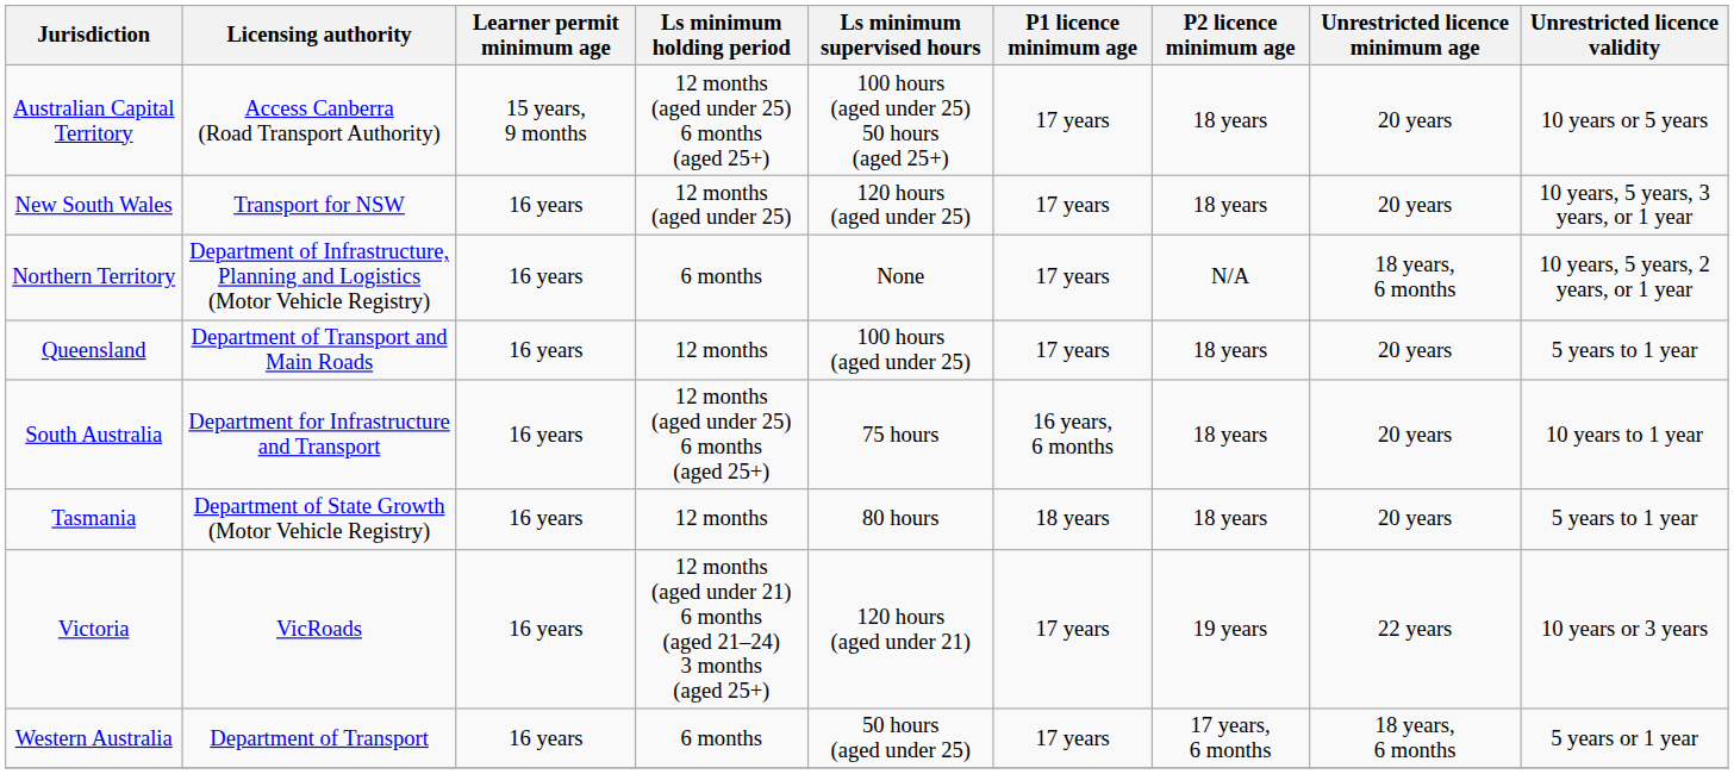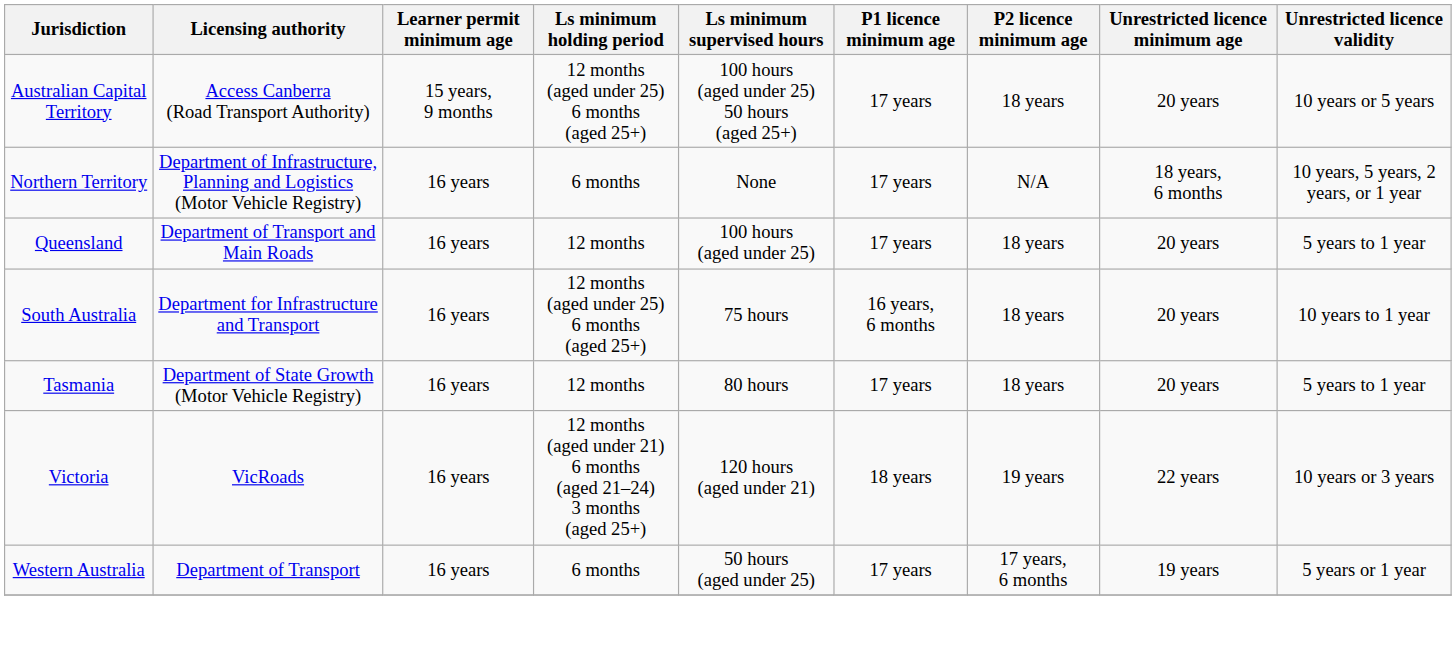- row: New South Wales | Transport for NSW | 16 years | 12 months (aged under 25) | 120 hours (aged under 25) | 17 years | 18 years | 20 years | 10 years, 5 years, 3 years, or 1 year
Tasmania | P1 licence minimum age: 18 years -> 17 years
Victoria | P1 licence minimum age: 17 years -> 18 years
Western Australia | Unrestricted licence minimum age: 18 years, 6 months -> 19 years
